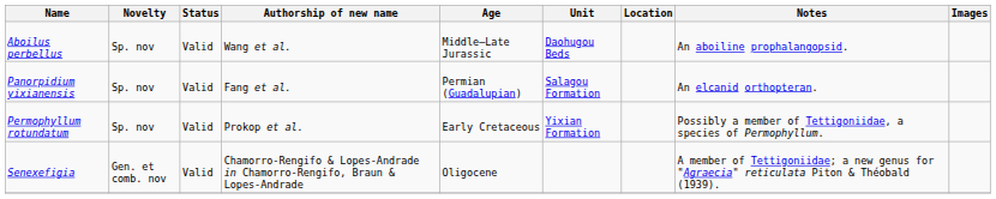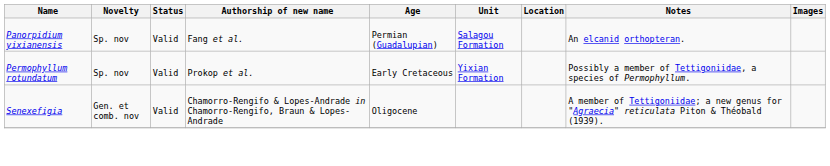- row: Aboilus perbellus | Sp. nov | Valid | Wang et al. | Middle–Late Jurassic | Daohugou Beds | An aboiline prophalangopsid.
